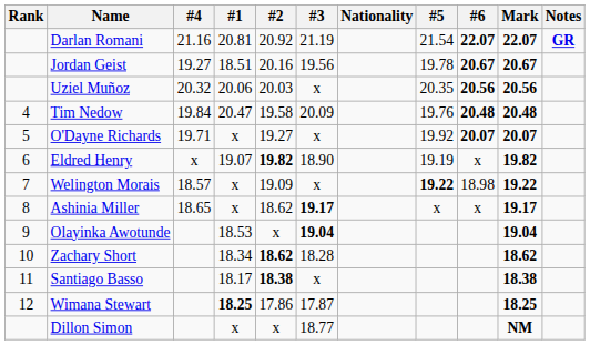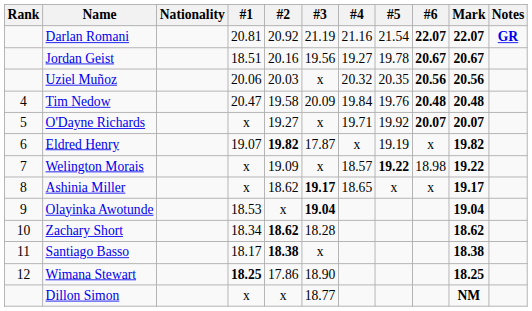columns swapped: Nationality <-> #4
Eldred Henry | #3: 18.90 -> 17.87
Wimana Stewart | #3: 17.87 -> 18.90
